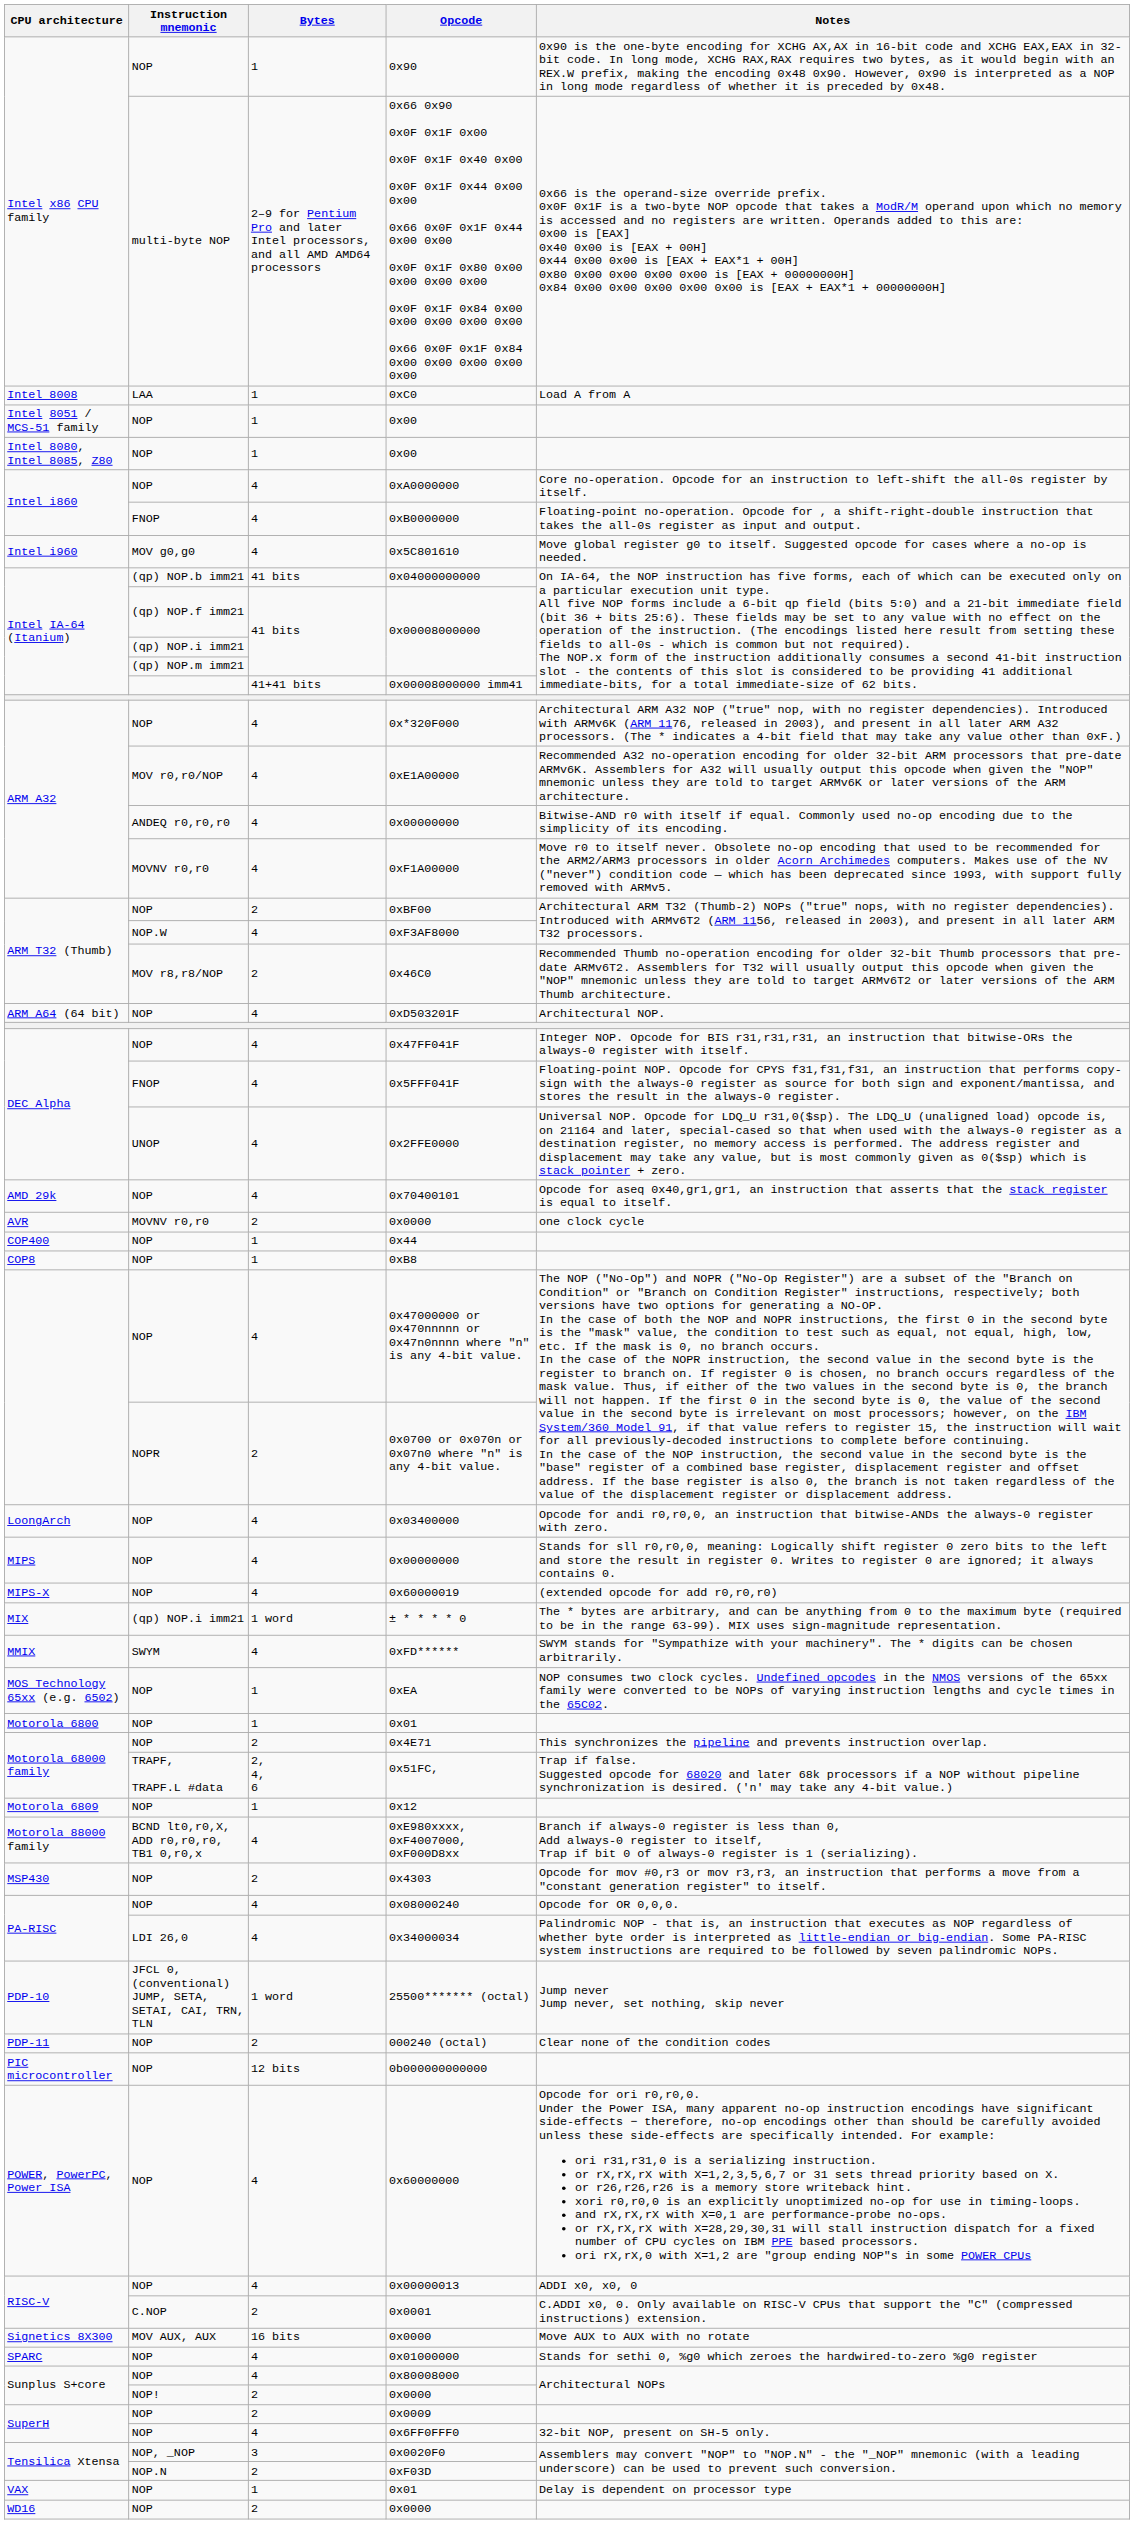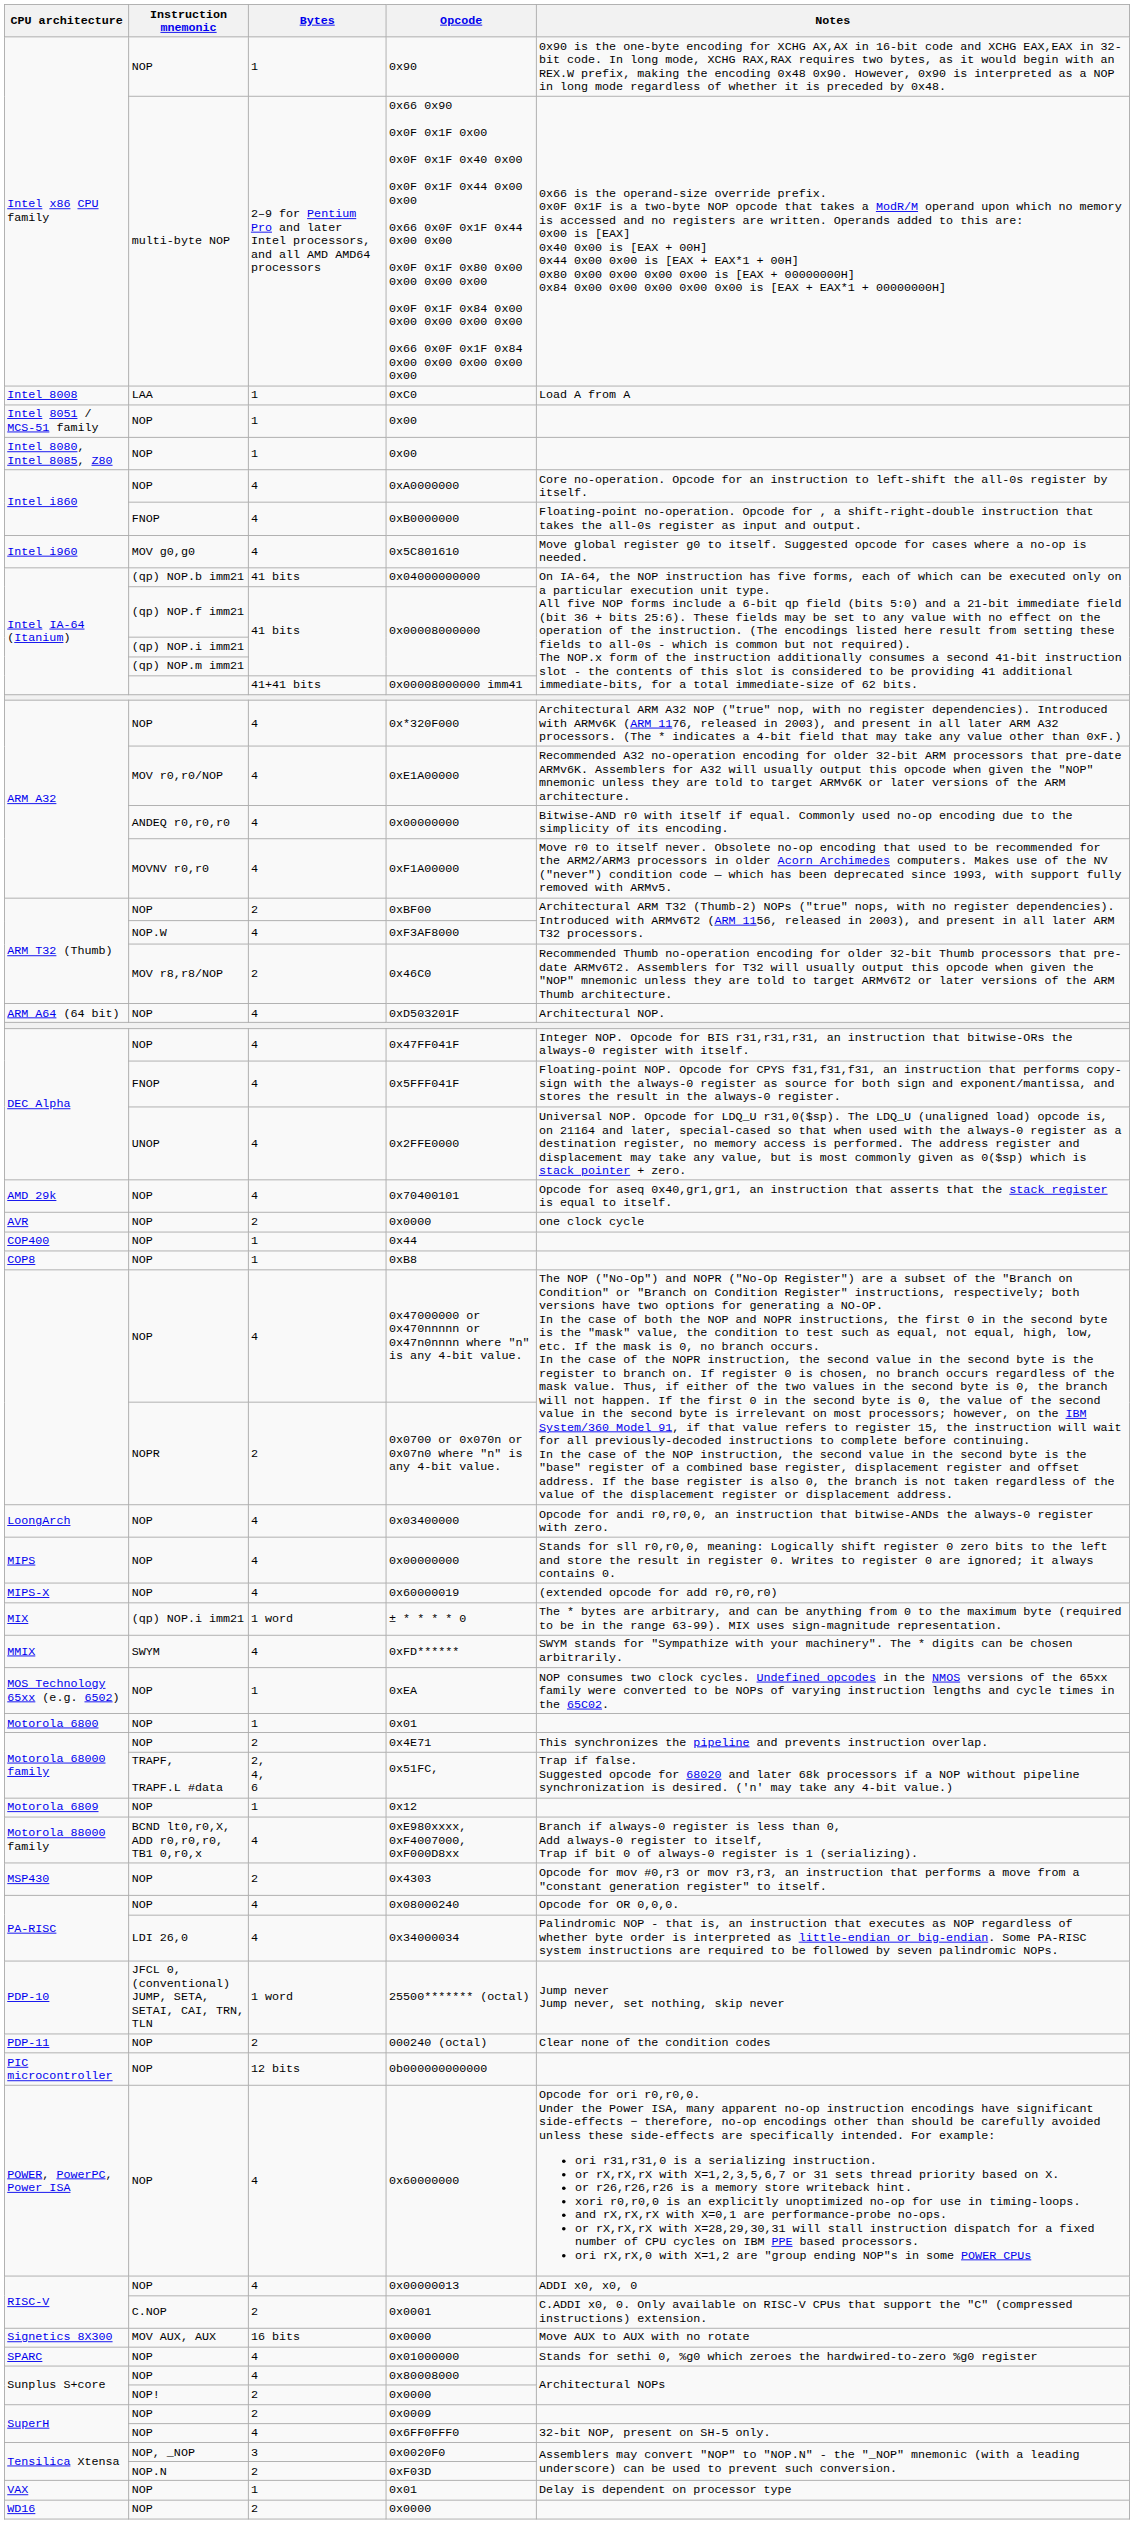AVR / 0x0000 | Instruction mnemonic: MOVNV r0,r0 -> NOP
